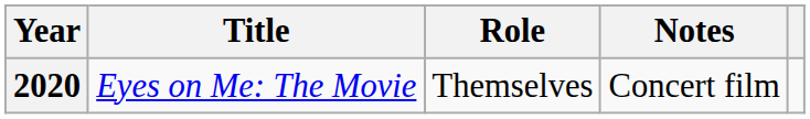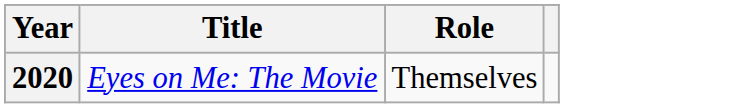- column: Notes | Concert film
